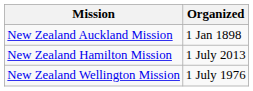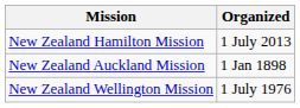rows swapped: New Zealand Auckland Mission <-> New Zealand Hamilton Mission
